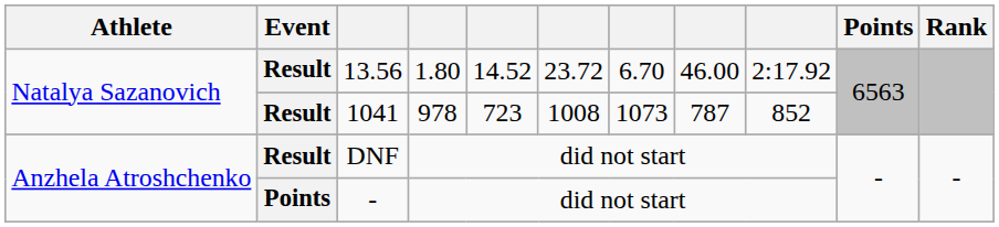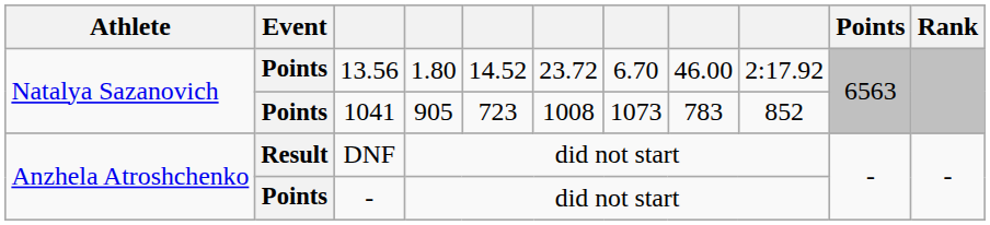13.56 | Event: Result -> Points
1041 | Event: Result -> Points
1041 | column 4: 978 -> 905
1041 | column 8: 787 -> 783
